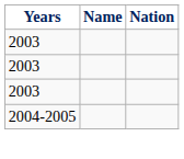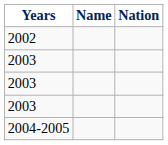+ row: 2002
